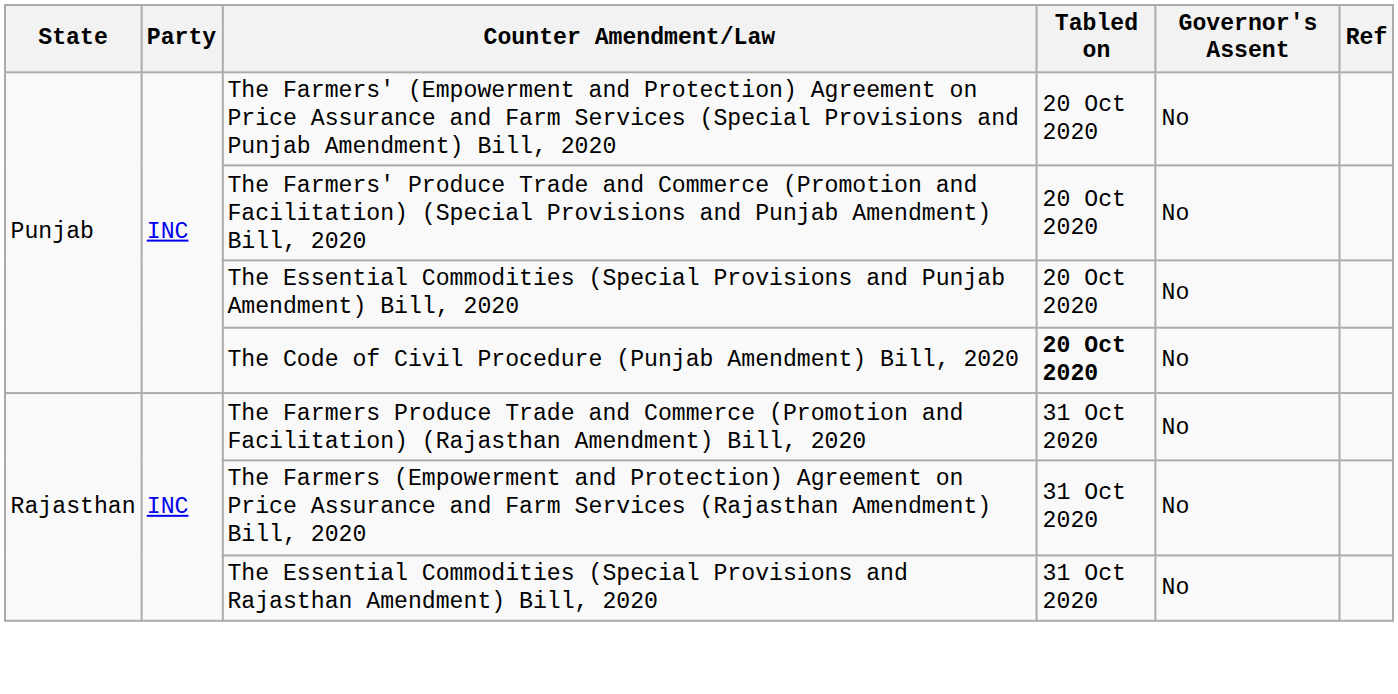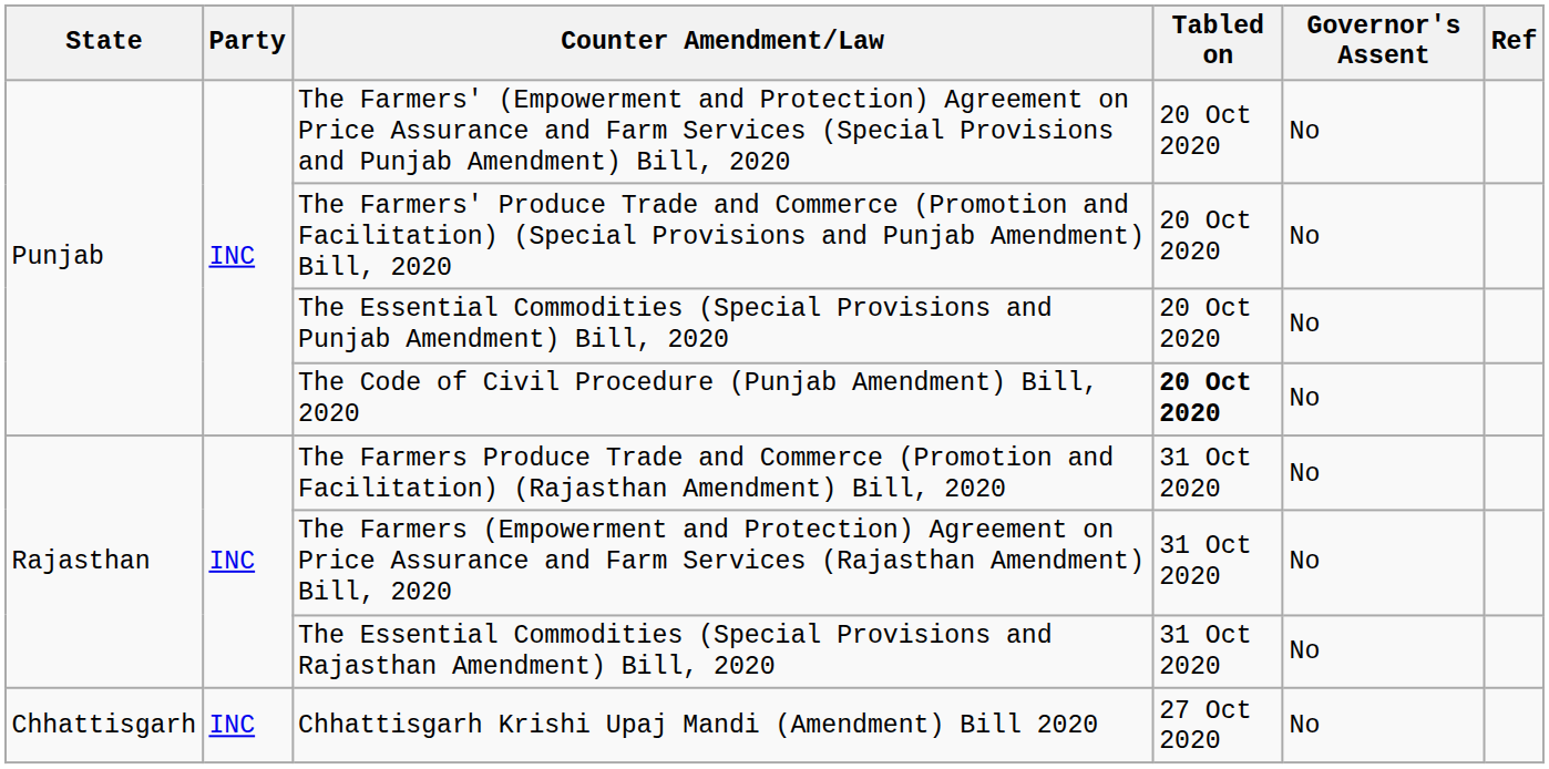+ row: Chhattisgarh | INC | Chhattisgarh Krishi Upaj Mandi (Amendment) Bill 2020 | 27 Oct 2020 | No
